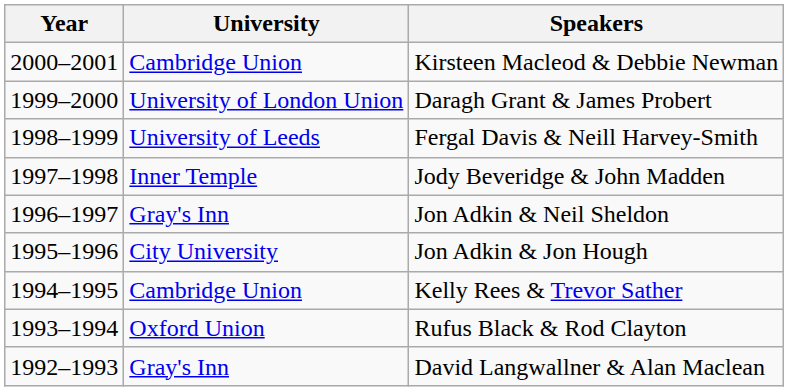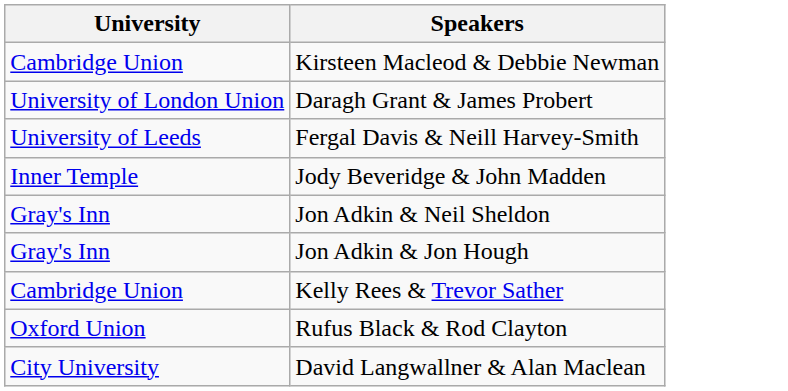- column: Year | 2000–2001 | 1999–2000 | 1998–1999 | 1997–1998 | 1996–1997 | 1995–1996 | 1994–1995 | 1993–1994 | 1992–1993
Jon Adkin & Jon Hough | University: City University -> Gray's Inn
David Langwallner & Alan Maclean | University: Gray's Inn -> City University
